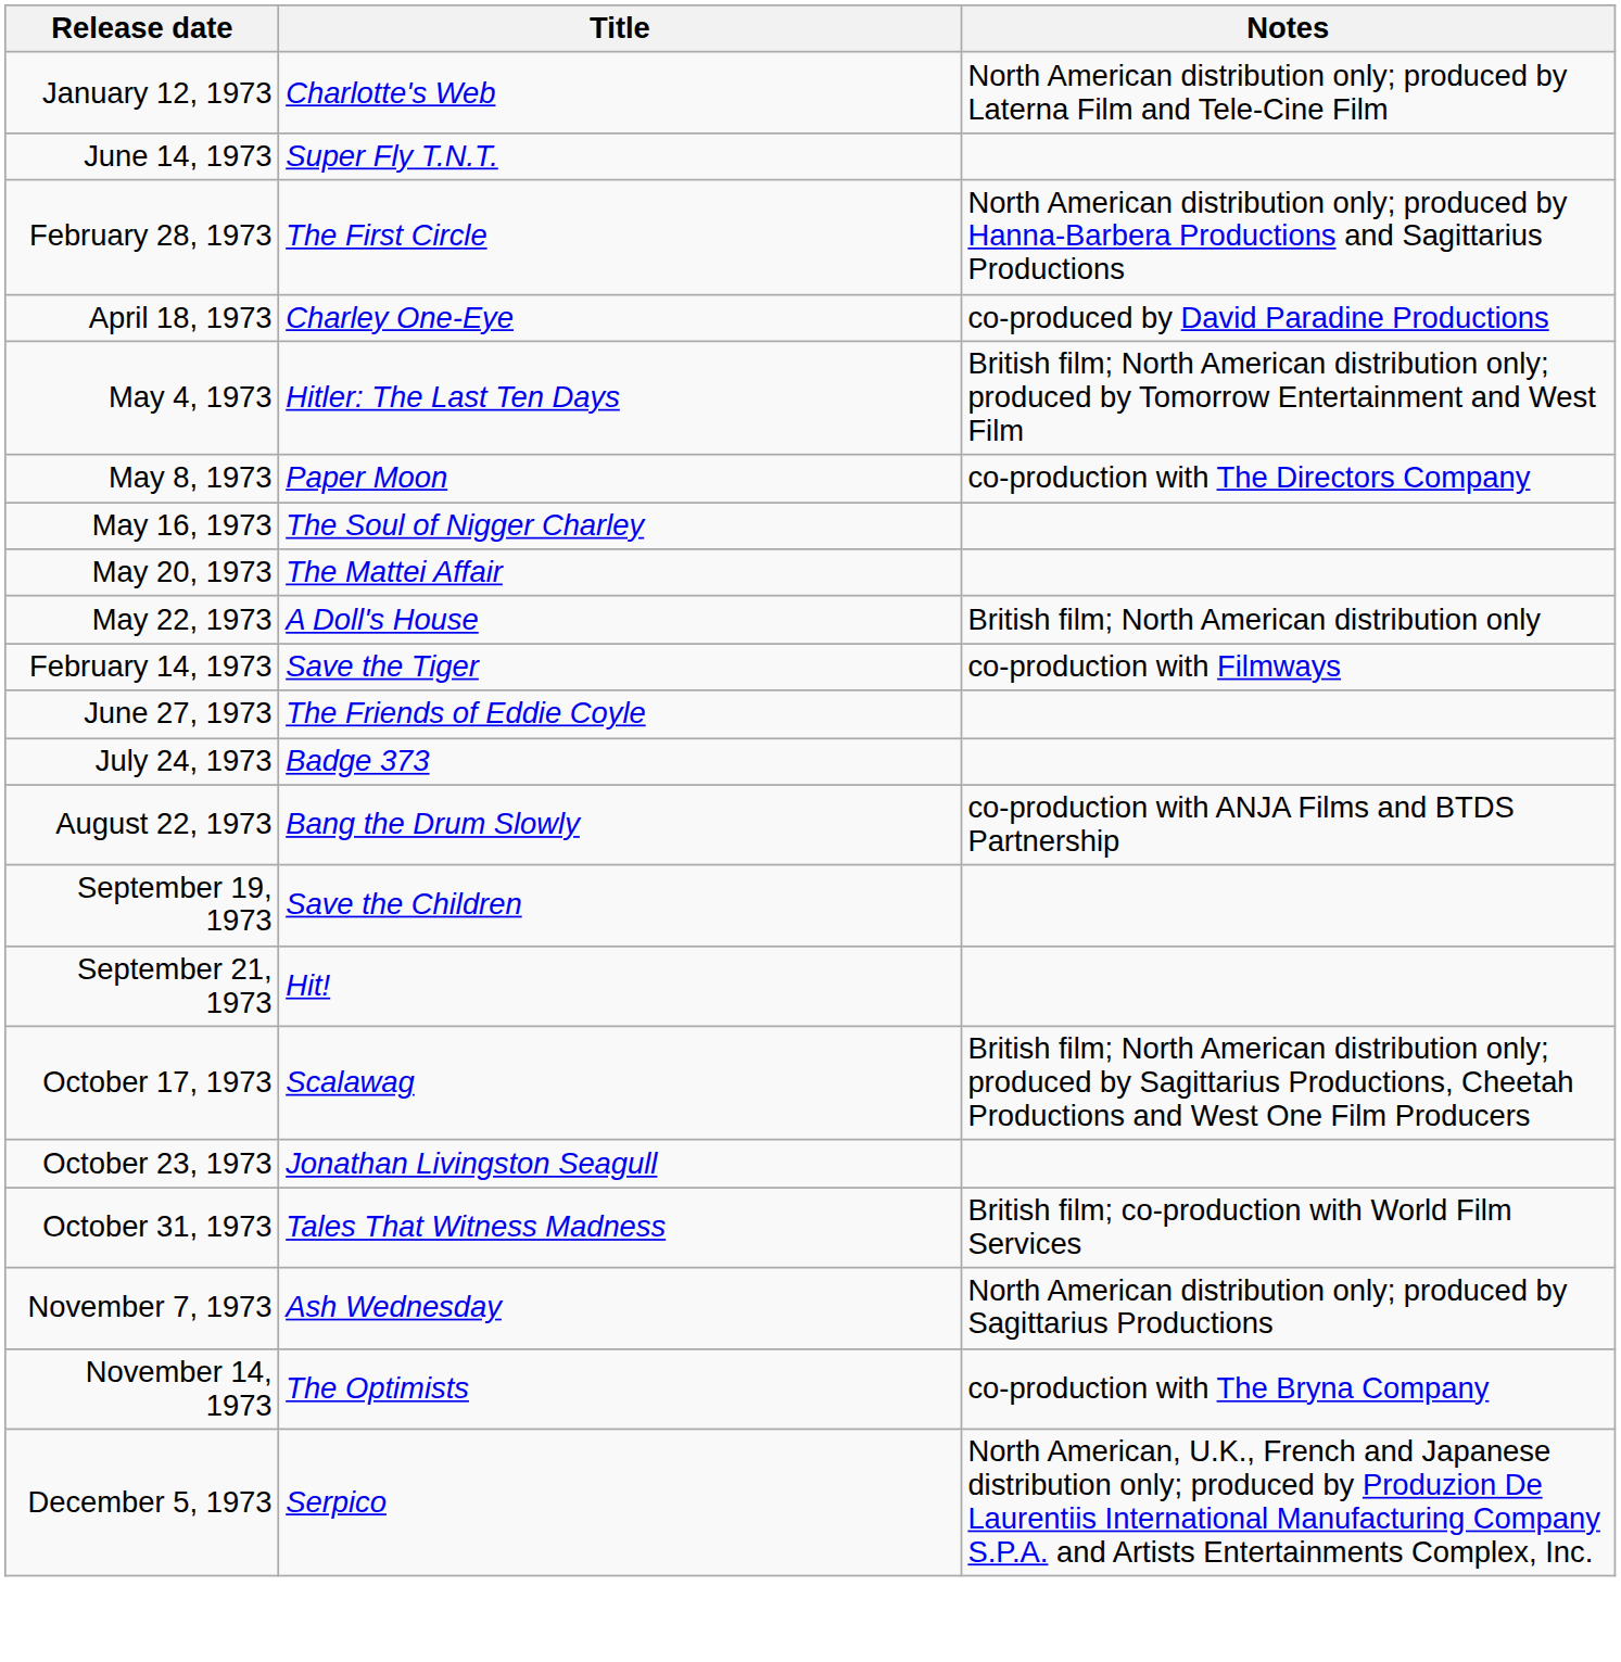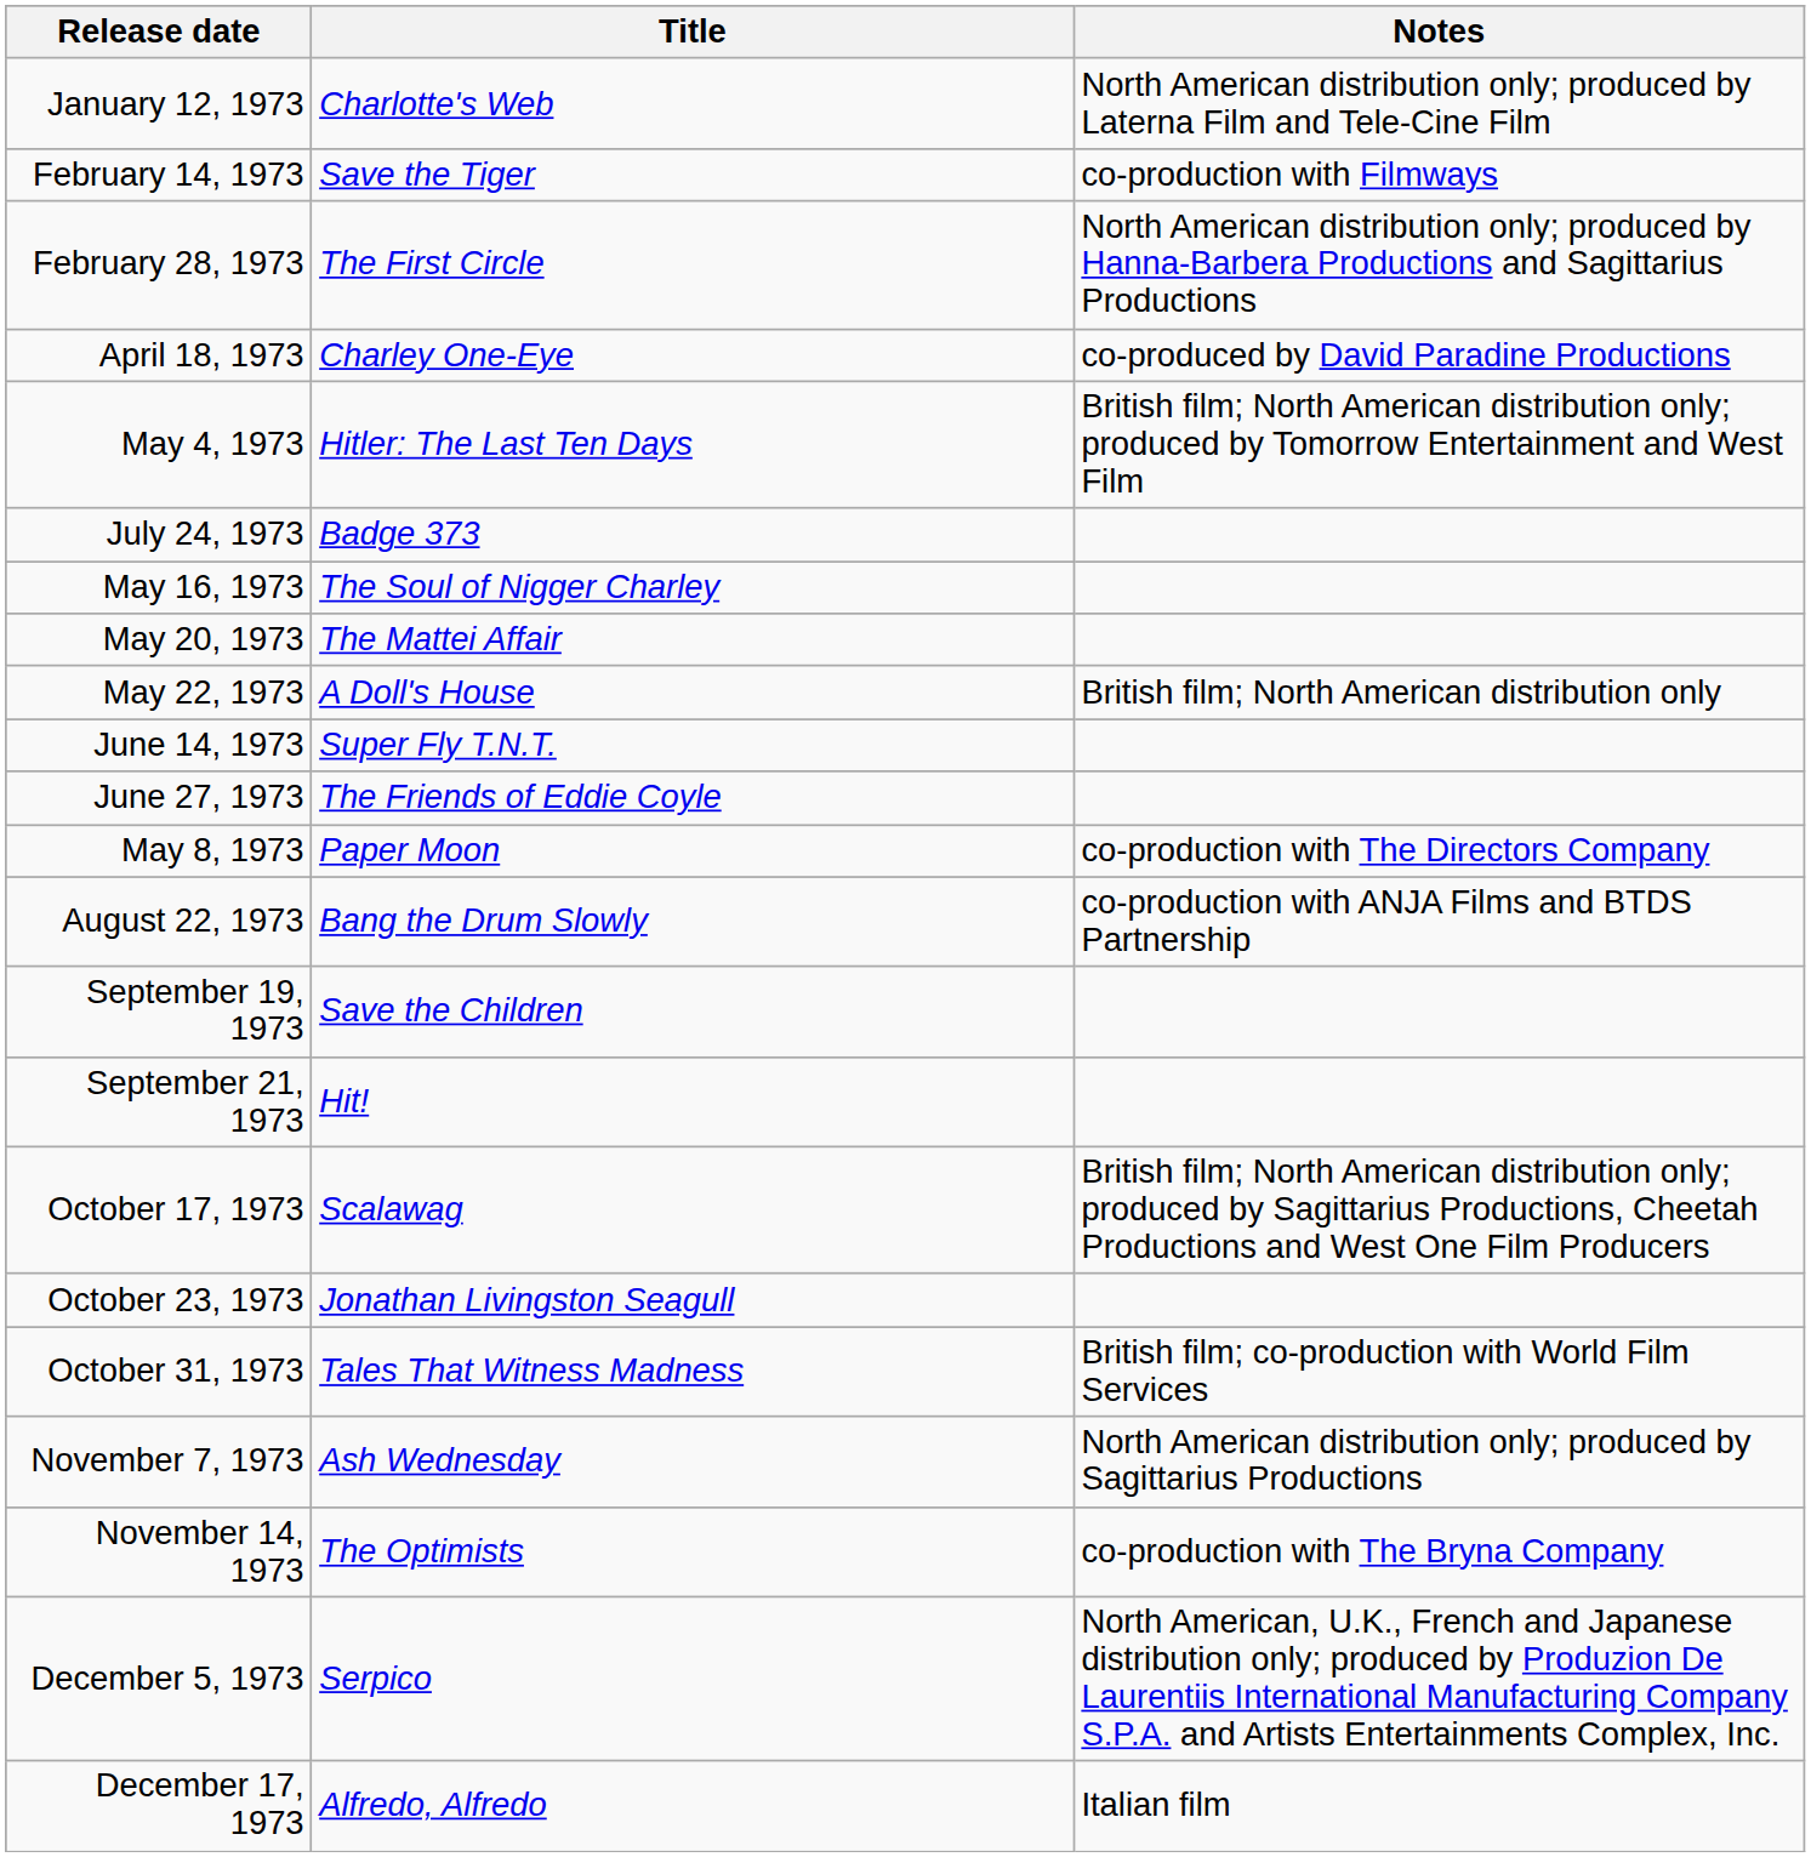rows swapped: February 14, 1973 <-> June 14, 1973
rows swapped: May 8, 1973 <-> July 24, 1973
+ row: December 17, 1973 | Alfredo, Alfredo | Italian film
